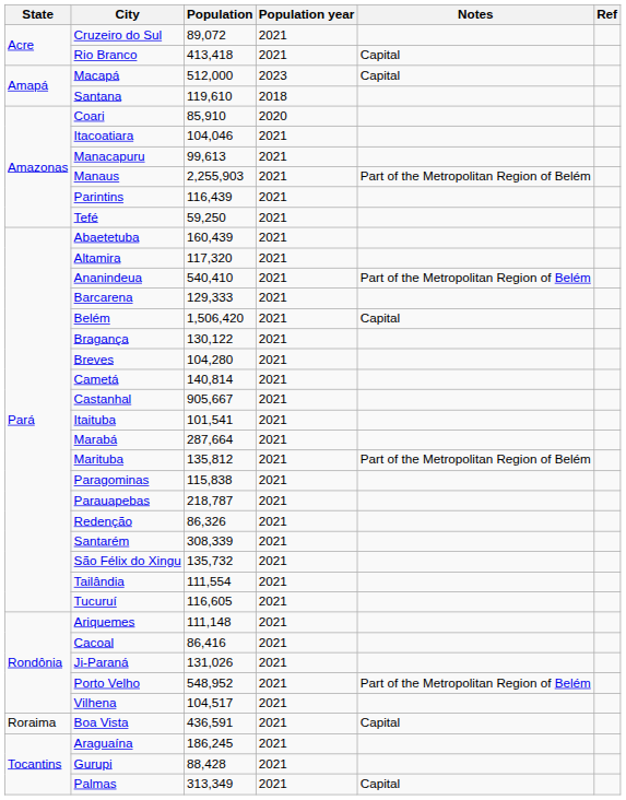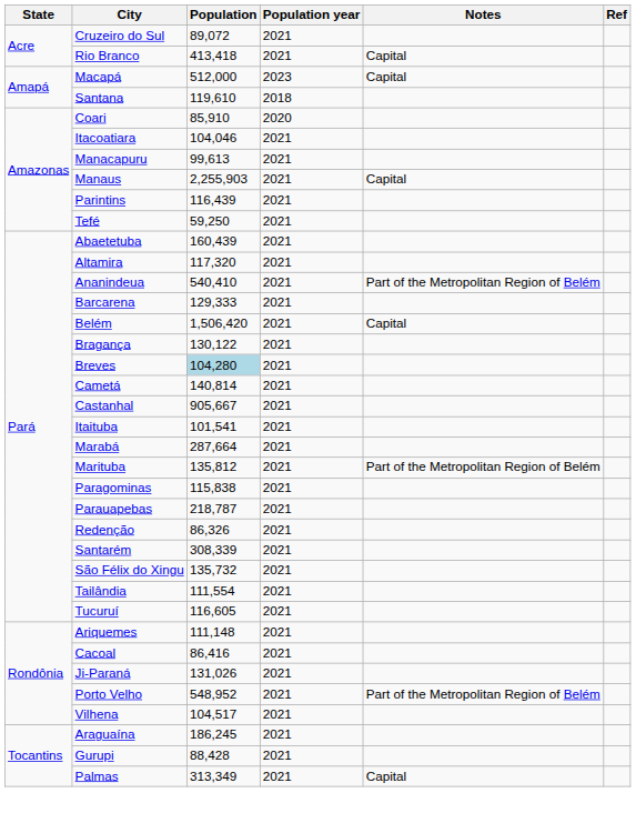Manaus | Notes: Part of the Metropolitan Region of Belém -> Capital
Breves | Population: no background -> lightblue background
- row: Roraima | Boa Vista | 436,591 | 2021 | Capital
